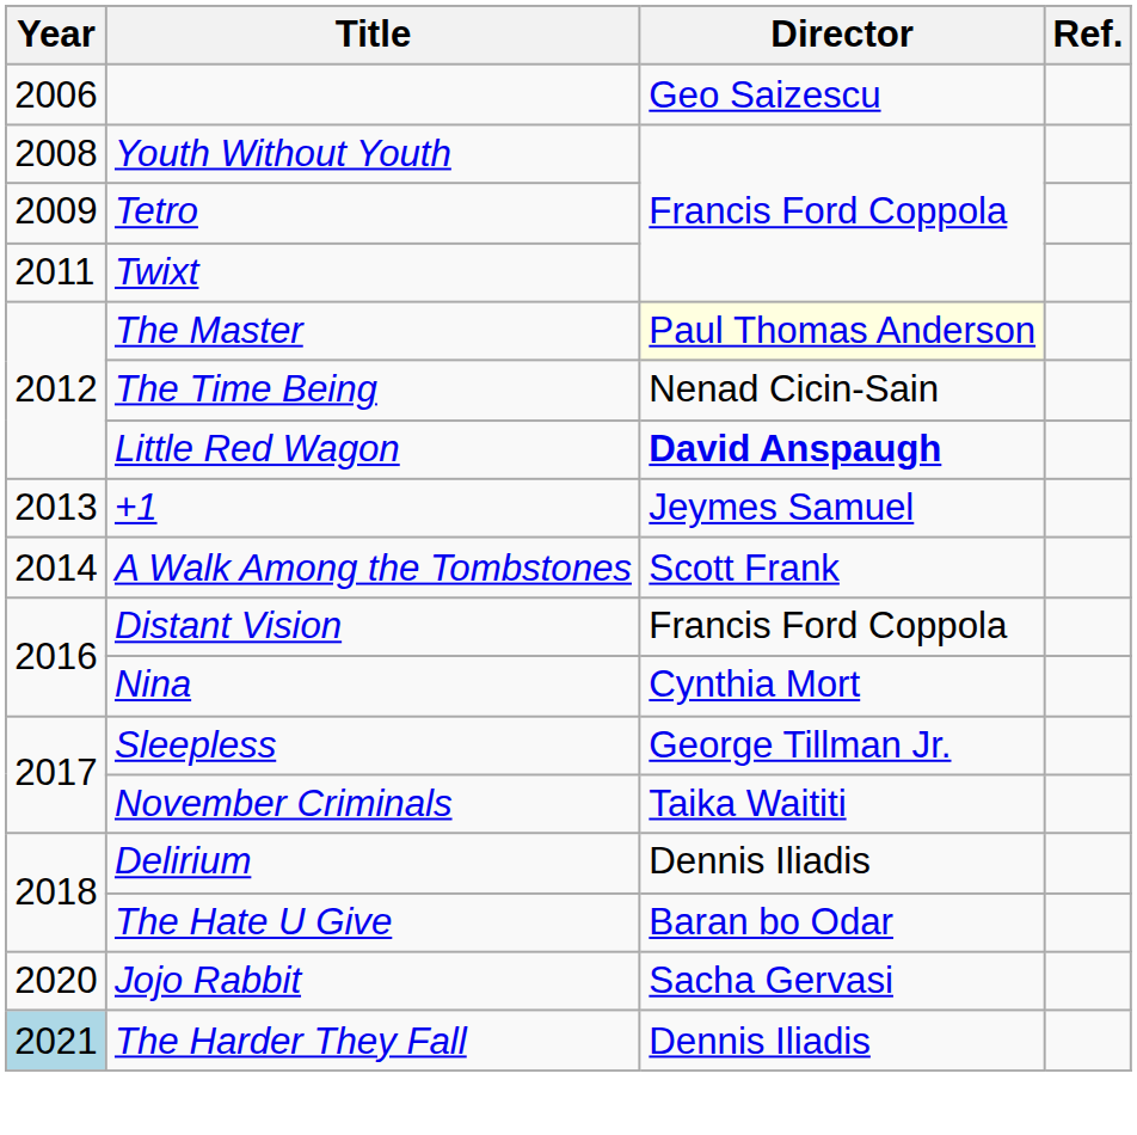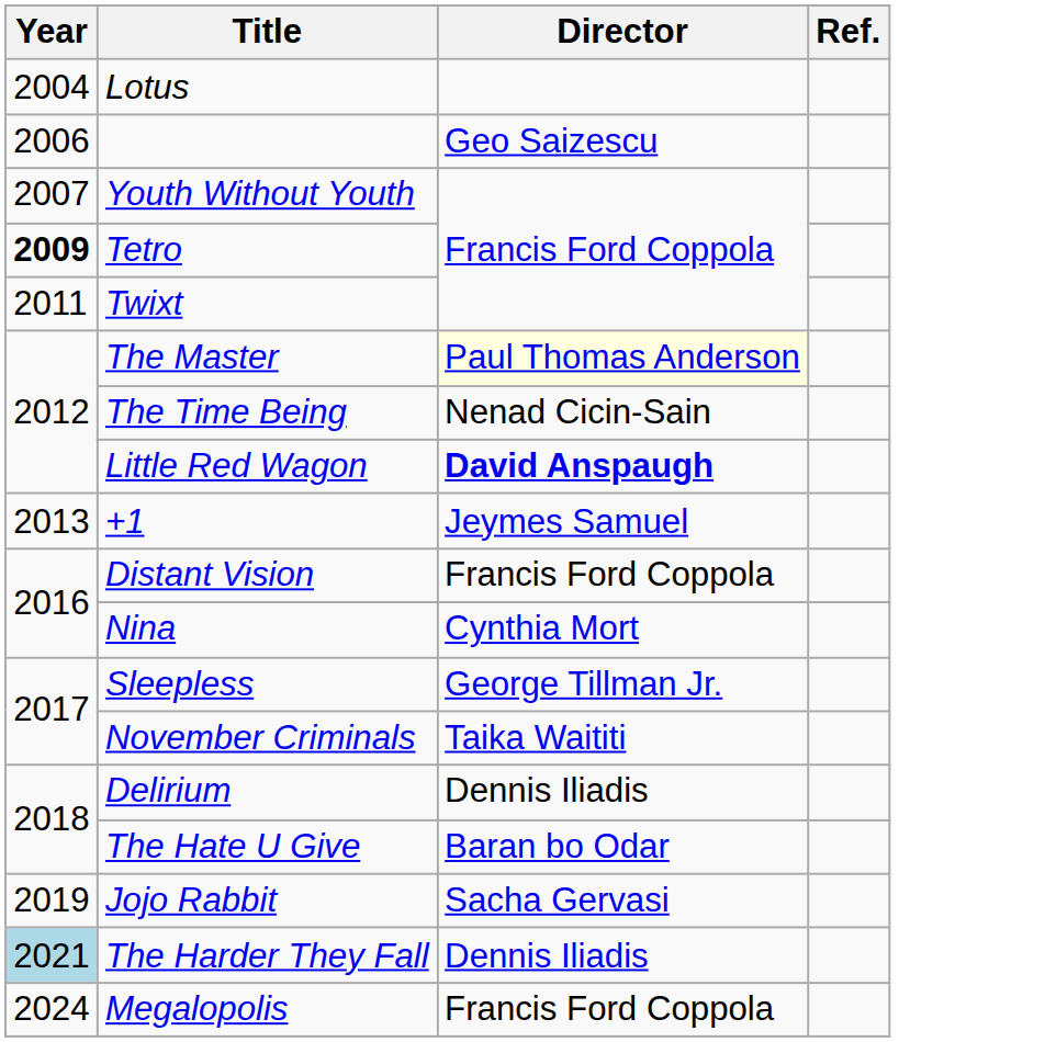+ row: 2004 | Lotus
Youth Without Youth | Year: 2008 -> 2007
Tetro | Year: normal -> bold
- row: 2014 | A Walk Among the Tombstones | Scott Frank
Jojo Rabbit | Year: 2020 -> 2019
+ row: 2024 | Megalopolis | Francis Ford Coppola
